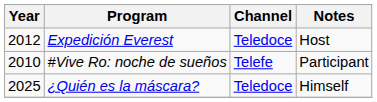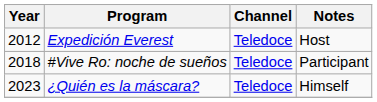#Vive Ro: noche de sueños | Year: 2010 -> 2018
#Vive Ro: noche de sueños | Channel: Telefe -> Teledoce
¿Quién es la máscara? | Year: 2025 -> 2023
